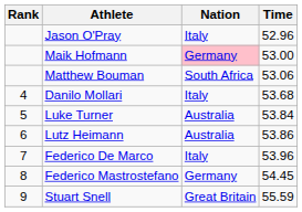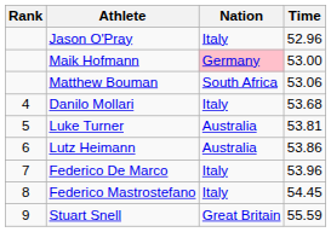Luke Turner | Time: 53.84 -> 53.81
Federico Mastrostefano | Nation: Germany -> Italy
